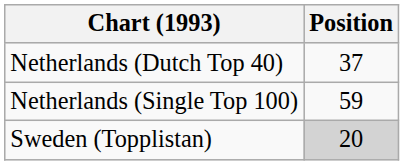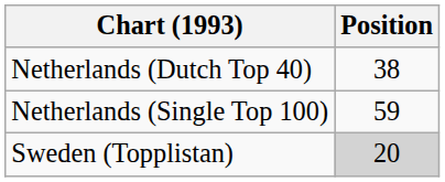Netherlands (Dutch Top 40) | Position: 37 -> 38
